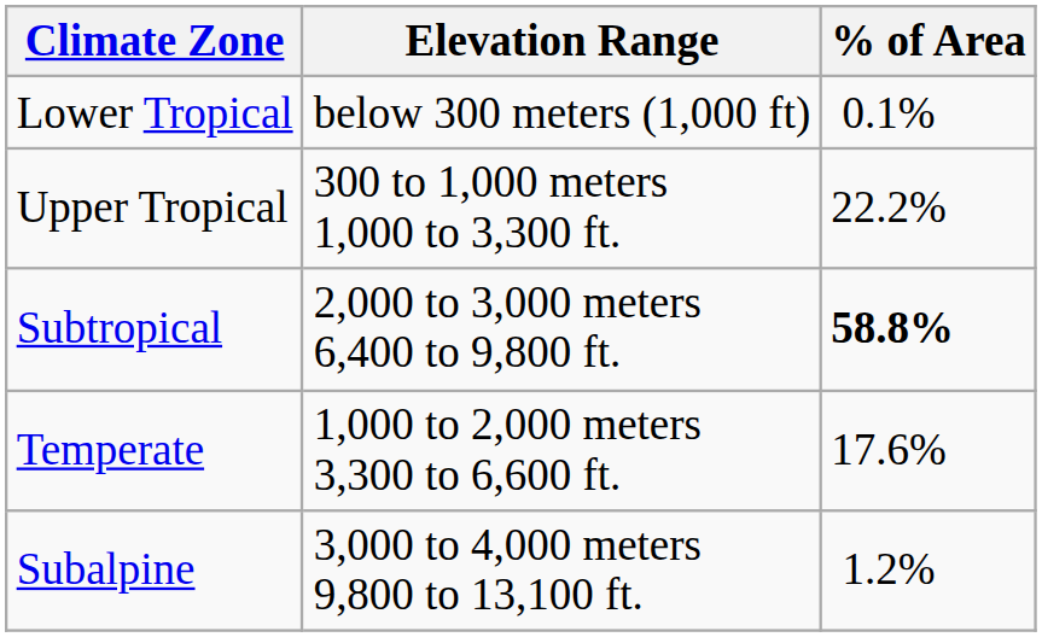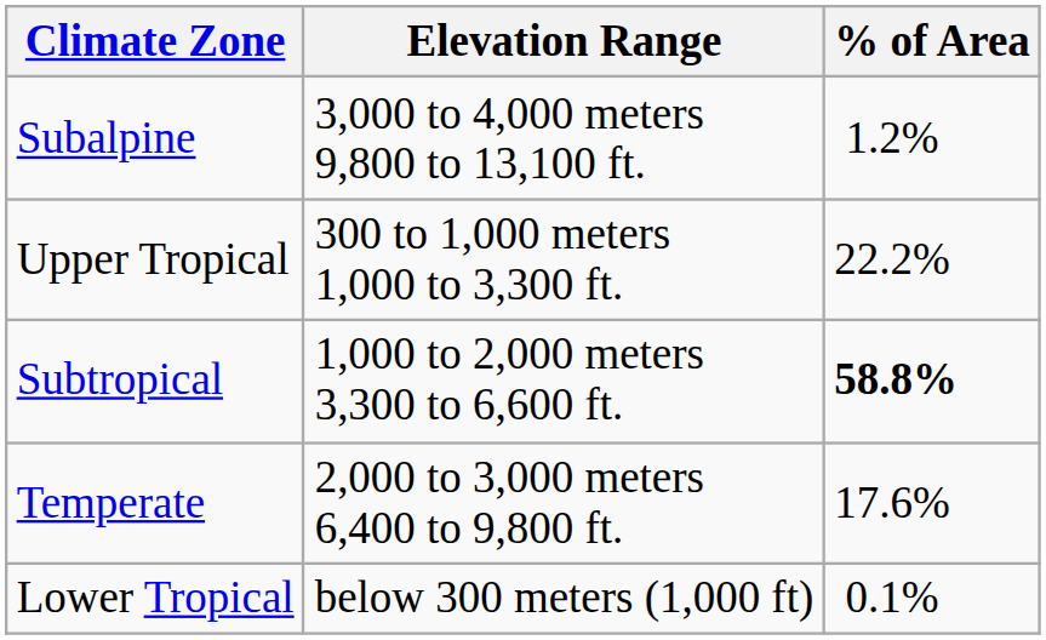rows swapped: Lower Tropical <-> Subalpine
Subtropical | Elevation Range: 2,000 to 3,000 meters 6,400 to 9,800 ft. -> 1,000 to 2,000 meters 3,300 to 6,600 ft.
Temperate | Elevation Range: 1,000 to 2,000 meters 3,300 to 6,600 ft. -> 2,000 to 3,000 meters 6,400 to 9,800 ft.
